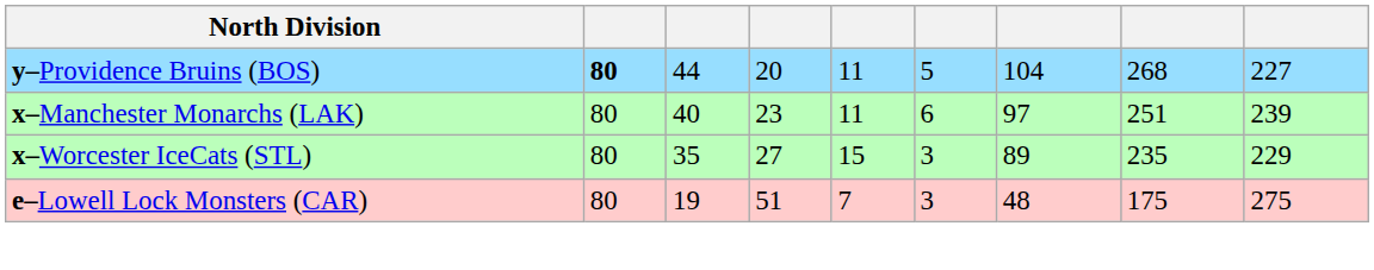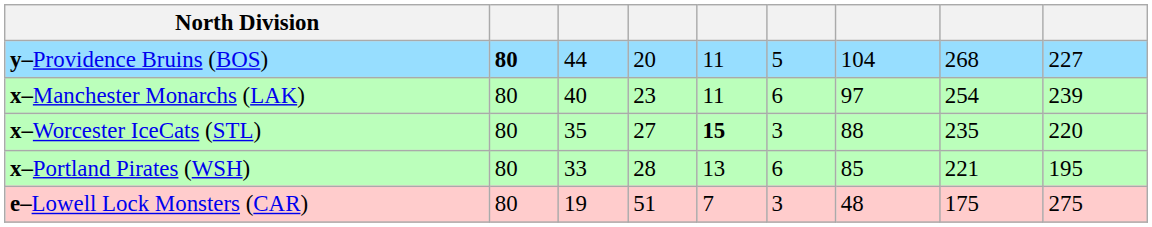x–Manchester Monarchs (LAK) | column 8: 251 -> 254
x–Worcester IceCats (STL) | column 5: normal -> bold
x–Worcester IceCats (STL) | column 7: 89 -> 88
x–Worcester IceCats (STL) | column 9: 229 -> 220
+ row: x–Portland Pirates (WSH) | 80 | 33 | 28 | 13 | 6 | 85 | 221 | 195
